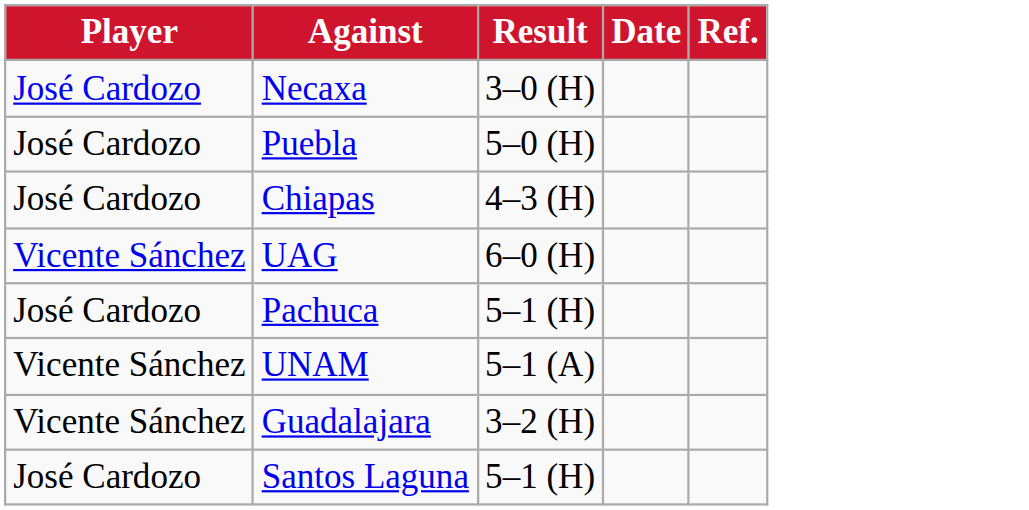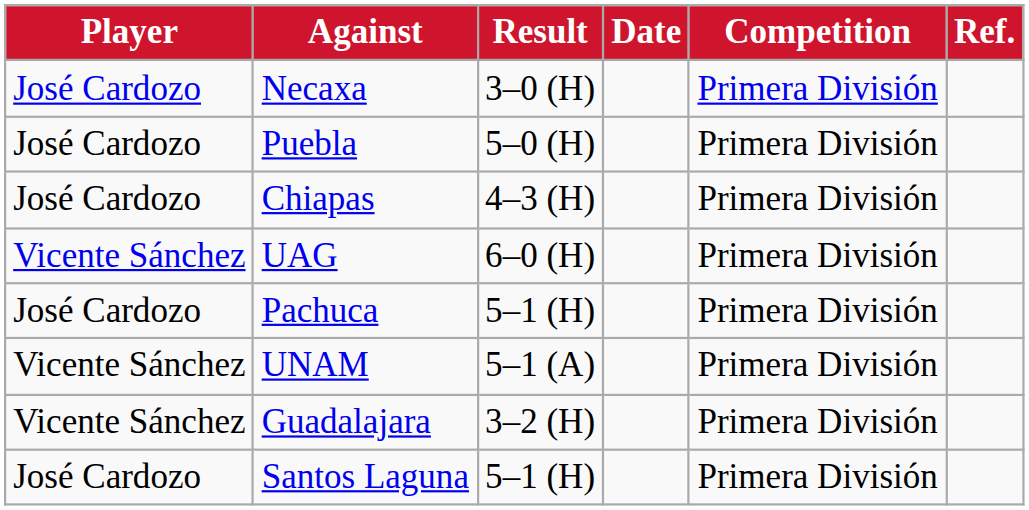+ column: Competition | Primera División | Primera División | Primera División | Primera División | Primera División | Primera División | Primera División | Primera División
